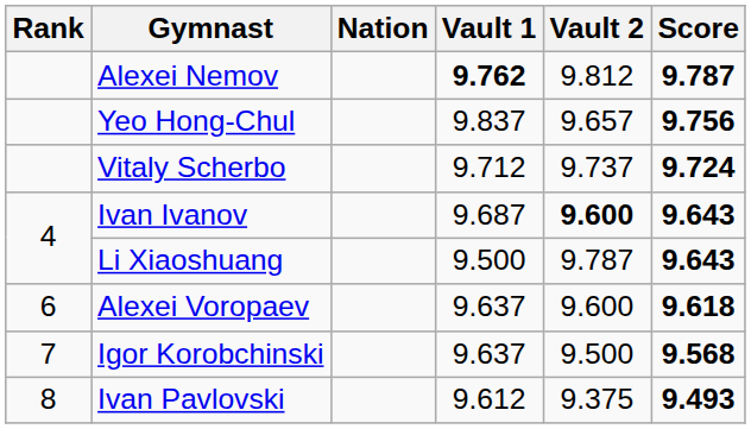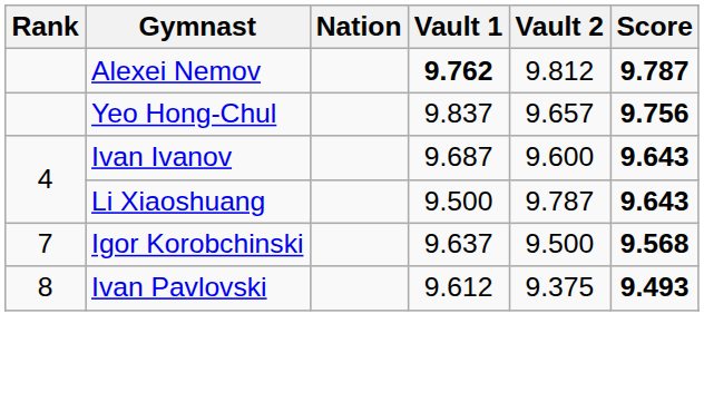- row: Vitaly Scherbo | 9.712 | 9.737 | 9.724
Ivan Ivanov | Vault 2: bold -> normal
- row: 6 | Alexei Voropaev | 9.637 | 9.600 | 9.618
